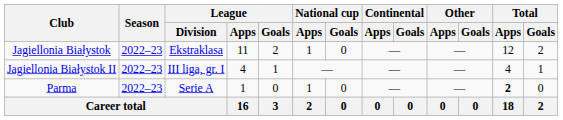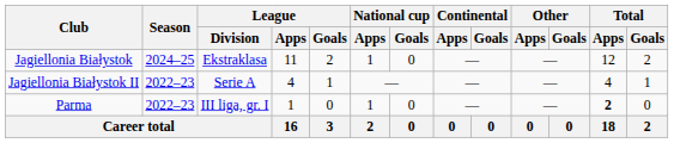Jagiellonia Białystok | Season: 2022–23 -> 2024–25
Jagiellonia Białystok II | League / Division: III liga, gr. I -> Serie A
Parma | League / Division: Serie A -> III liga, gr. I
